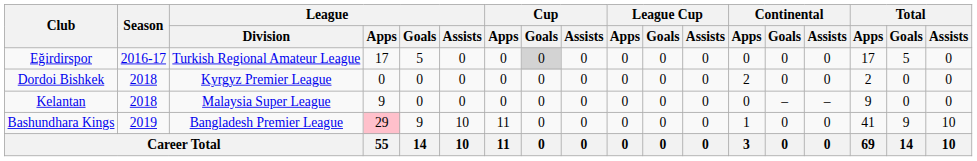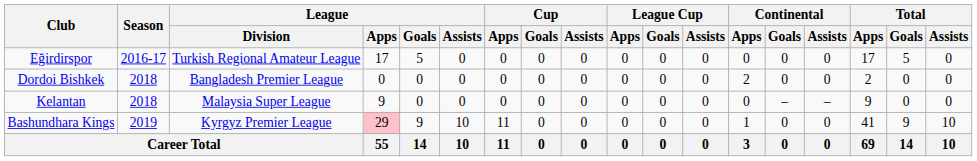Eğirdirspor | Cup / Goals: lightgrey background -> no background
Dordoi Bishkek | League / Division: Kyrgyz Premier League -> Bangladesh Premier League
Bashundhara Kings | League / Division: Bangladesh Premier League -> Kyrgyz Premier League
